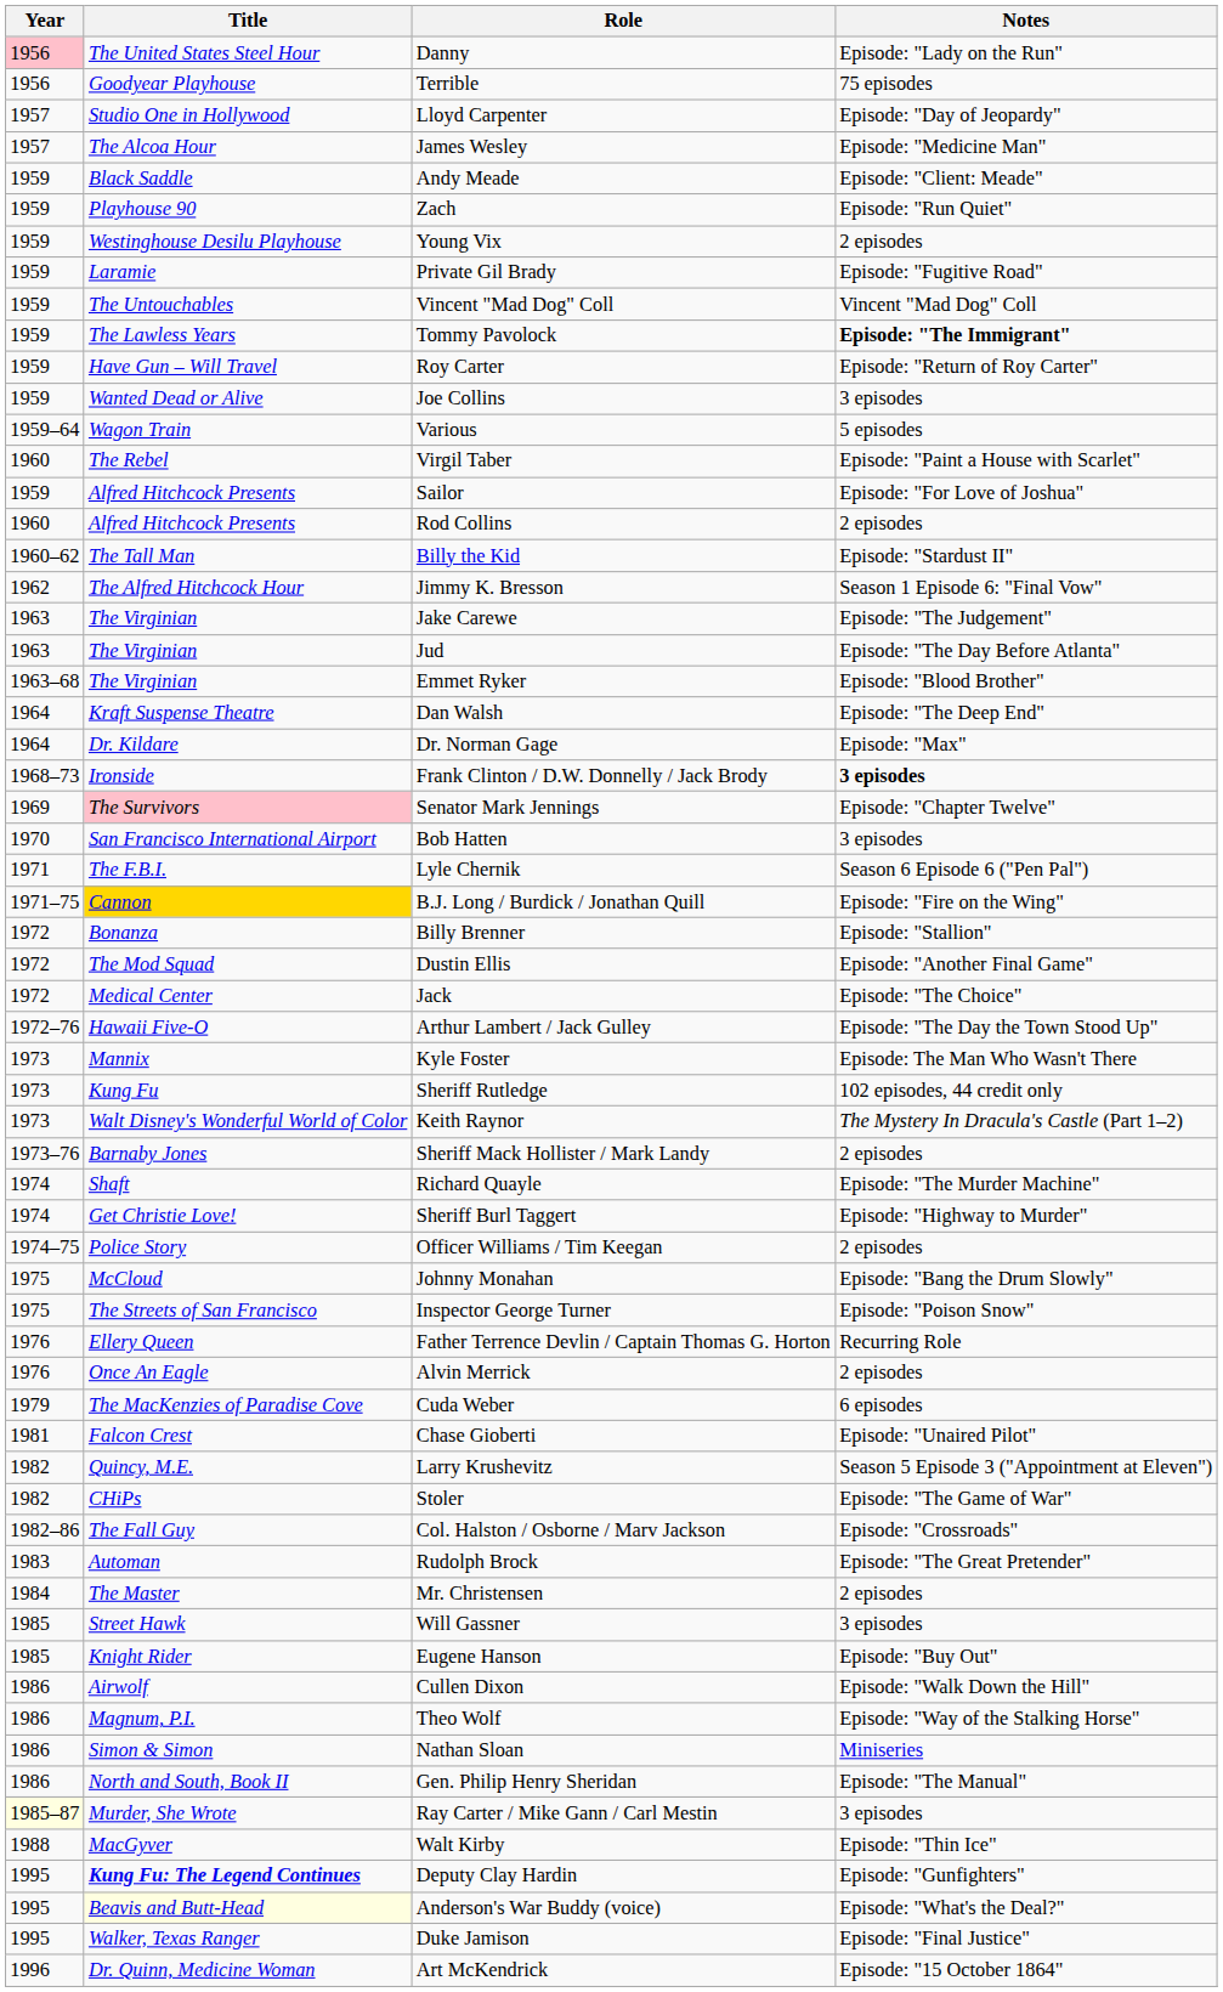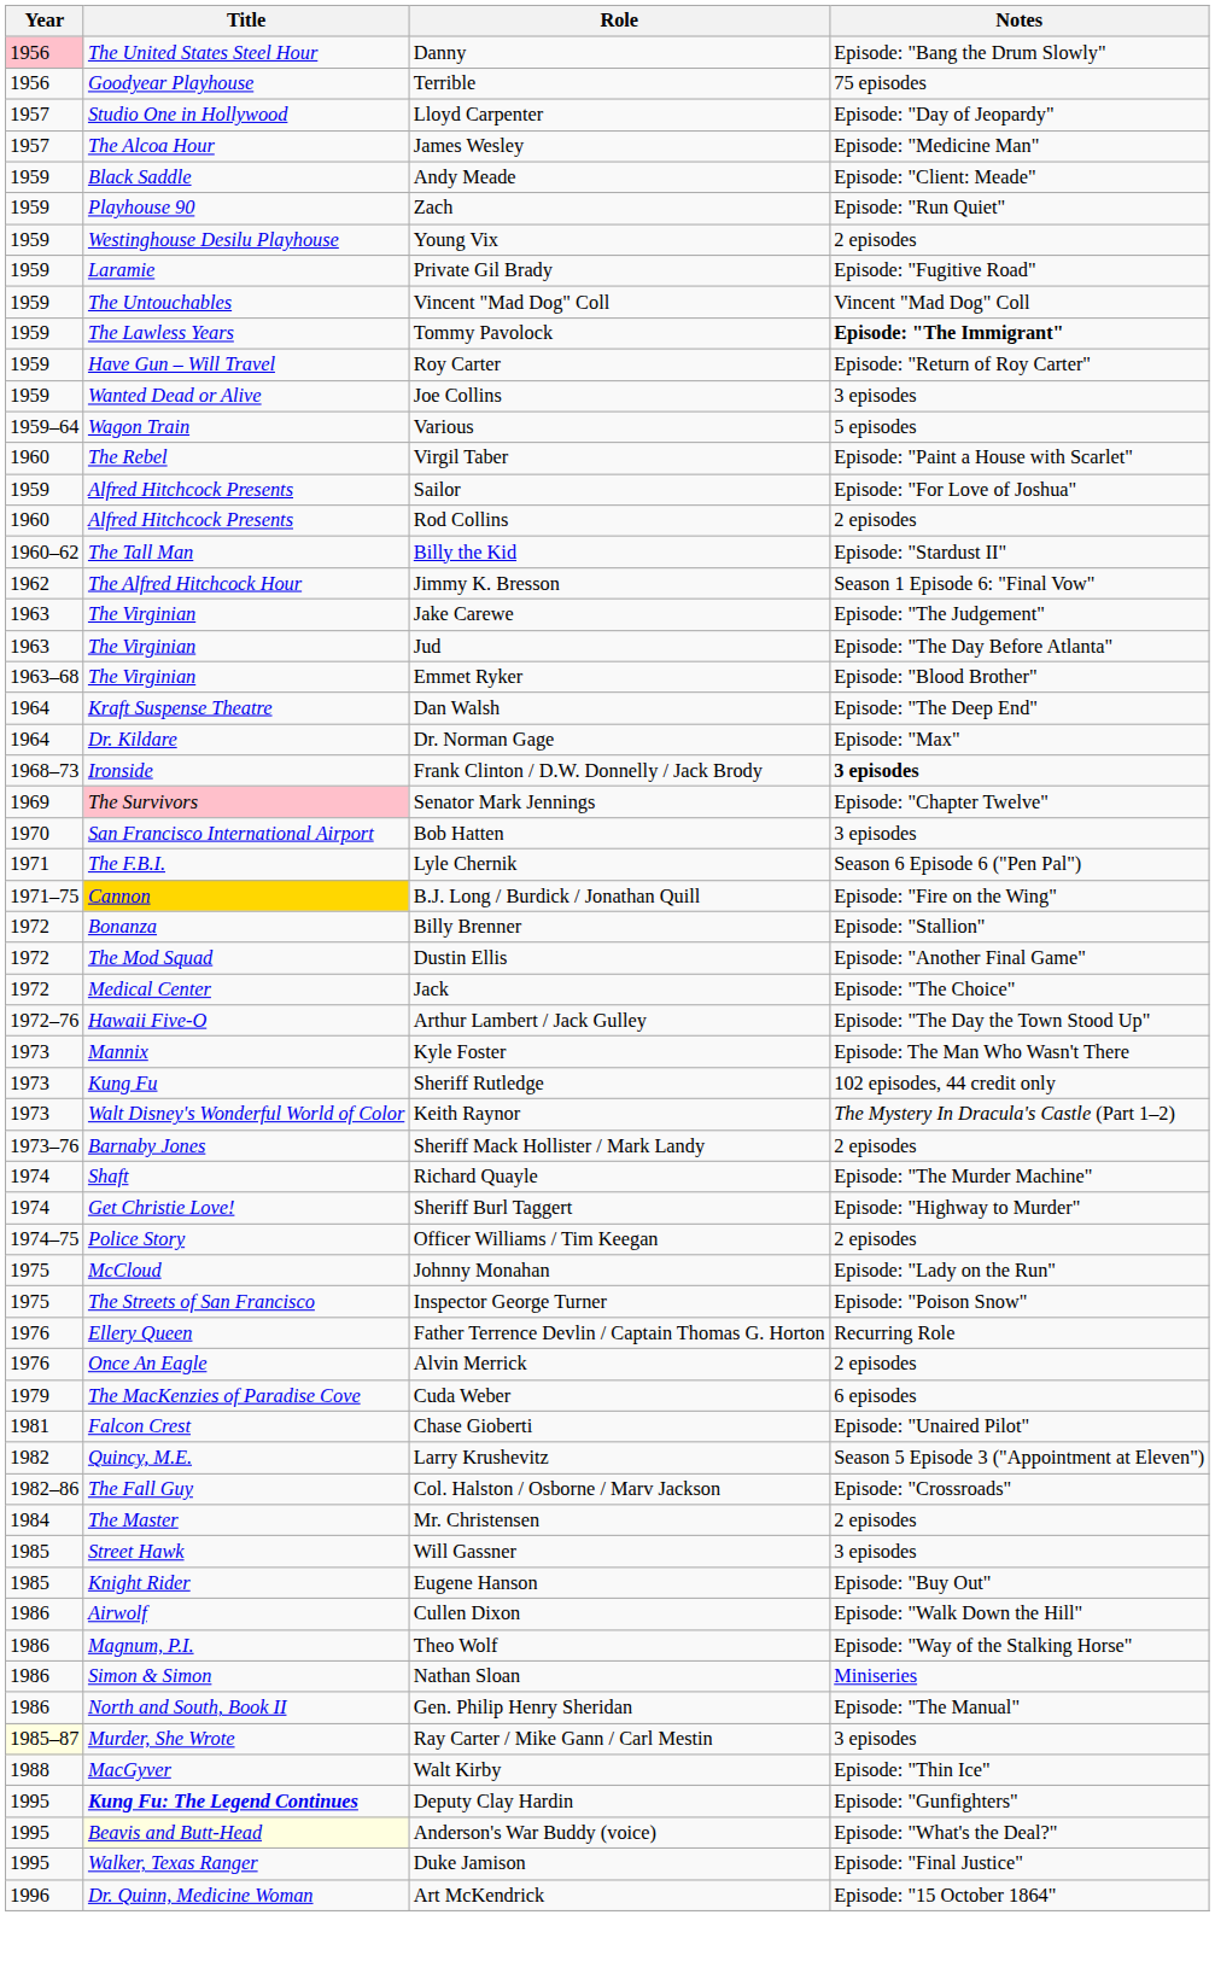Danny | Notes: Episode: "Lady on the Run" -> Episode: "Bang the Drum Slowly"
Johnny Monahan | Notes: Episode: "Bang the Drum Slowly" -> Episode: "Lady on the Run"
- row: 1982 | CHiPs | Stoler | Episode: "The Game of War"
- row: 1983 | Automan | Rudolph Brock | Episode: "The Great Pretender"
